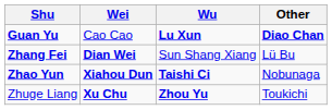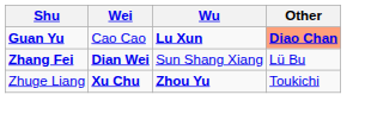Guan Yu | Other: no background -> lightsalmon background
- row: Zhao Yun | Xiahou Dun | Taishi Ci | Nobunaga
